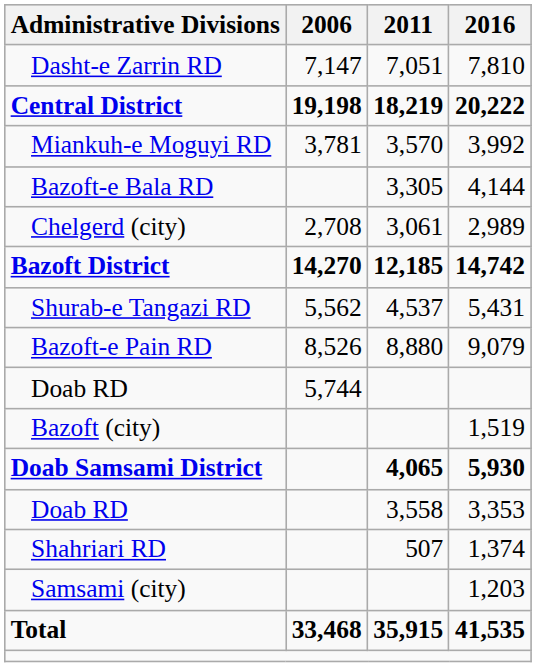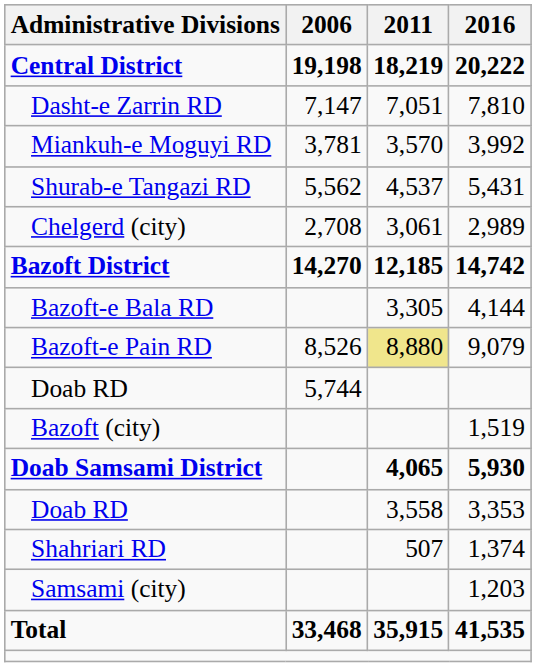rows swapped: Central District <-> Dasht-e Zarrin RD
rows swapped: Shurab-e Tangazi RD <-> Bazoft-e Bala RD
Bazoft-e Pain RD | 2011: no background -> khaki background
